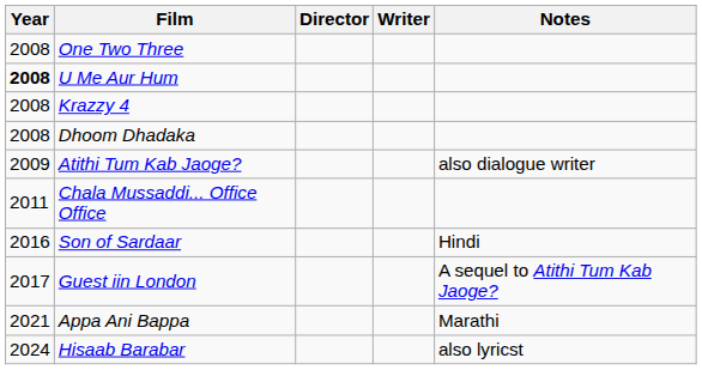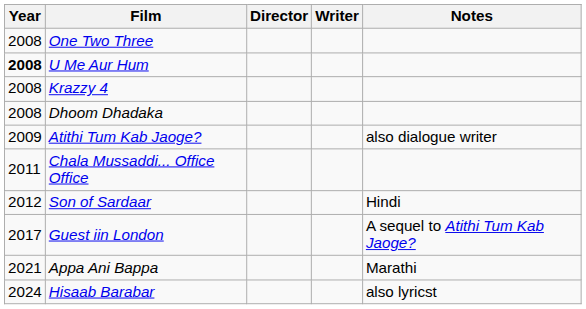Son of Sardaar | Year: 2016 -> 2012
